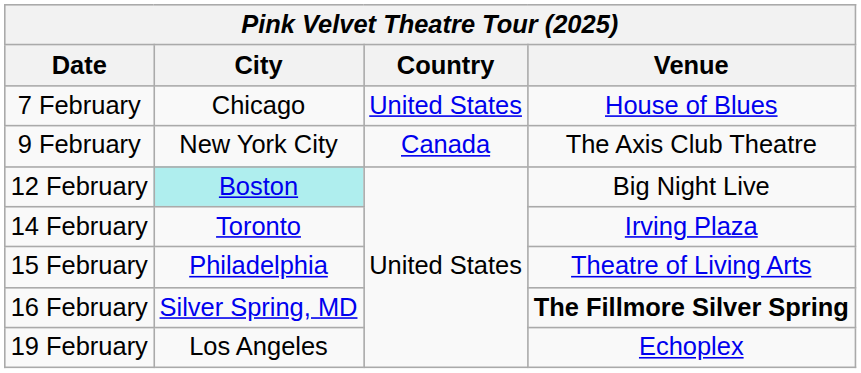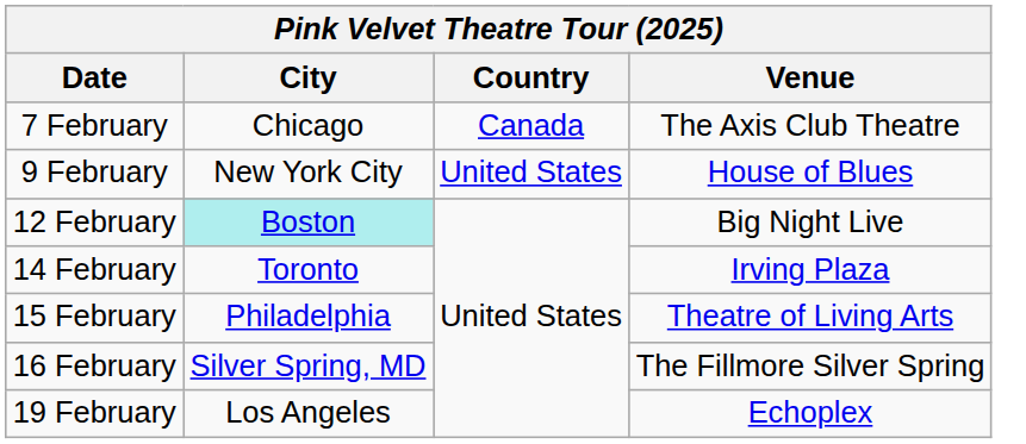7 February | Country: United States -> Canada
7 February | Venue: House of Blues -> The Axis Club Theatre
9 February | Country: Canada -> United States
9 February | Venue: The Axis Club Theatre -> House of Blues
16 February | Venue: bold -> normal
